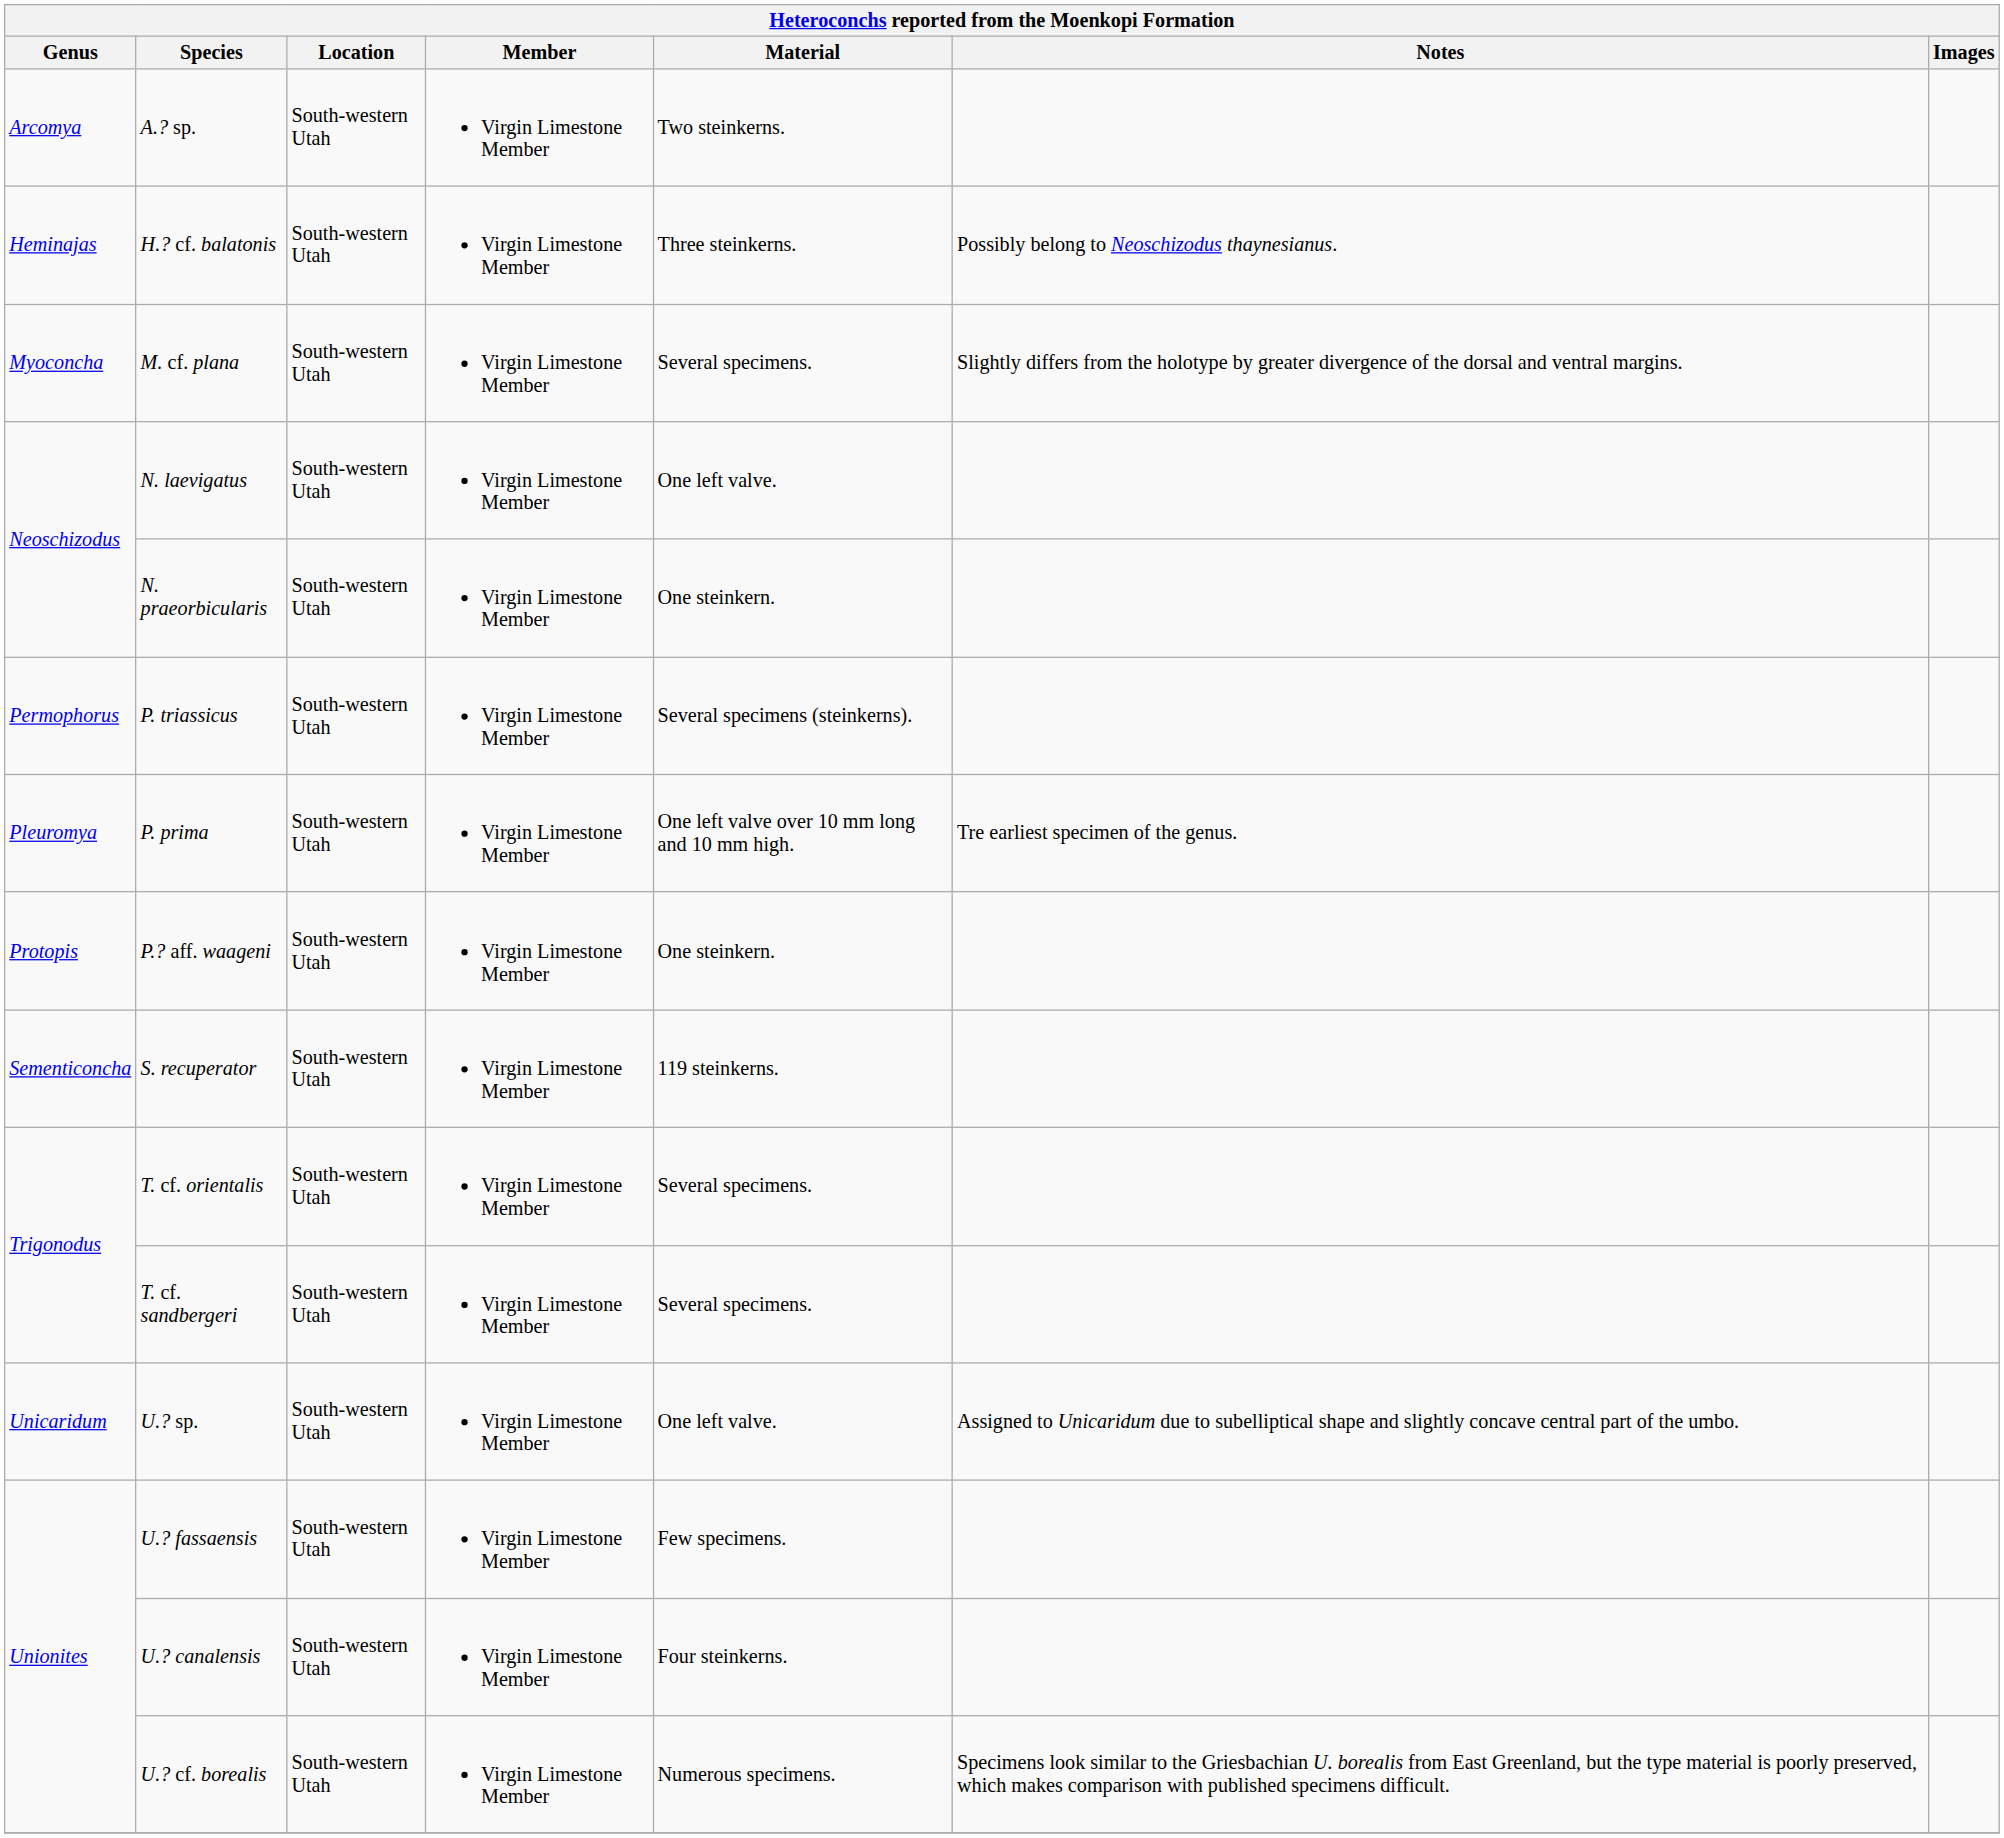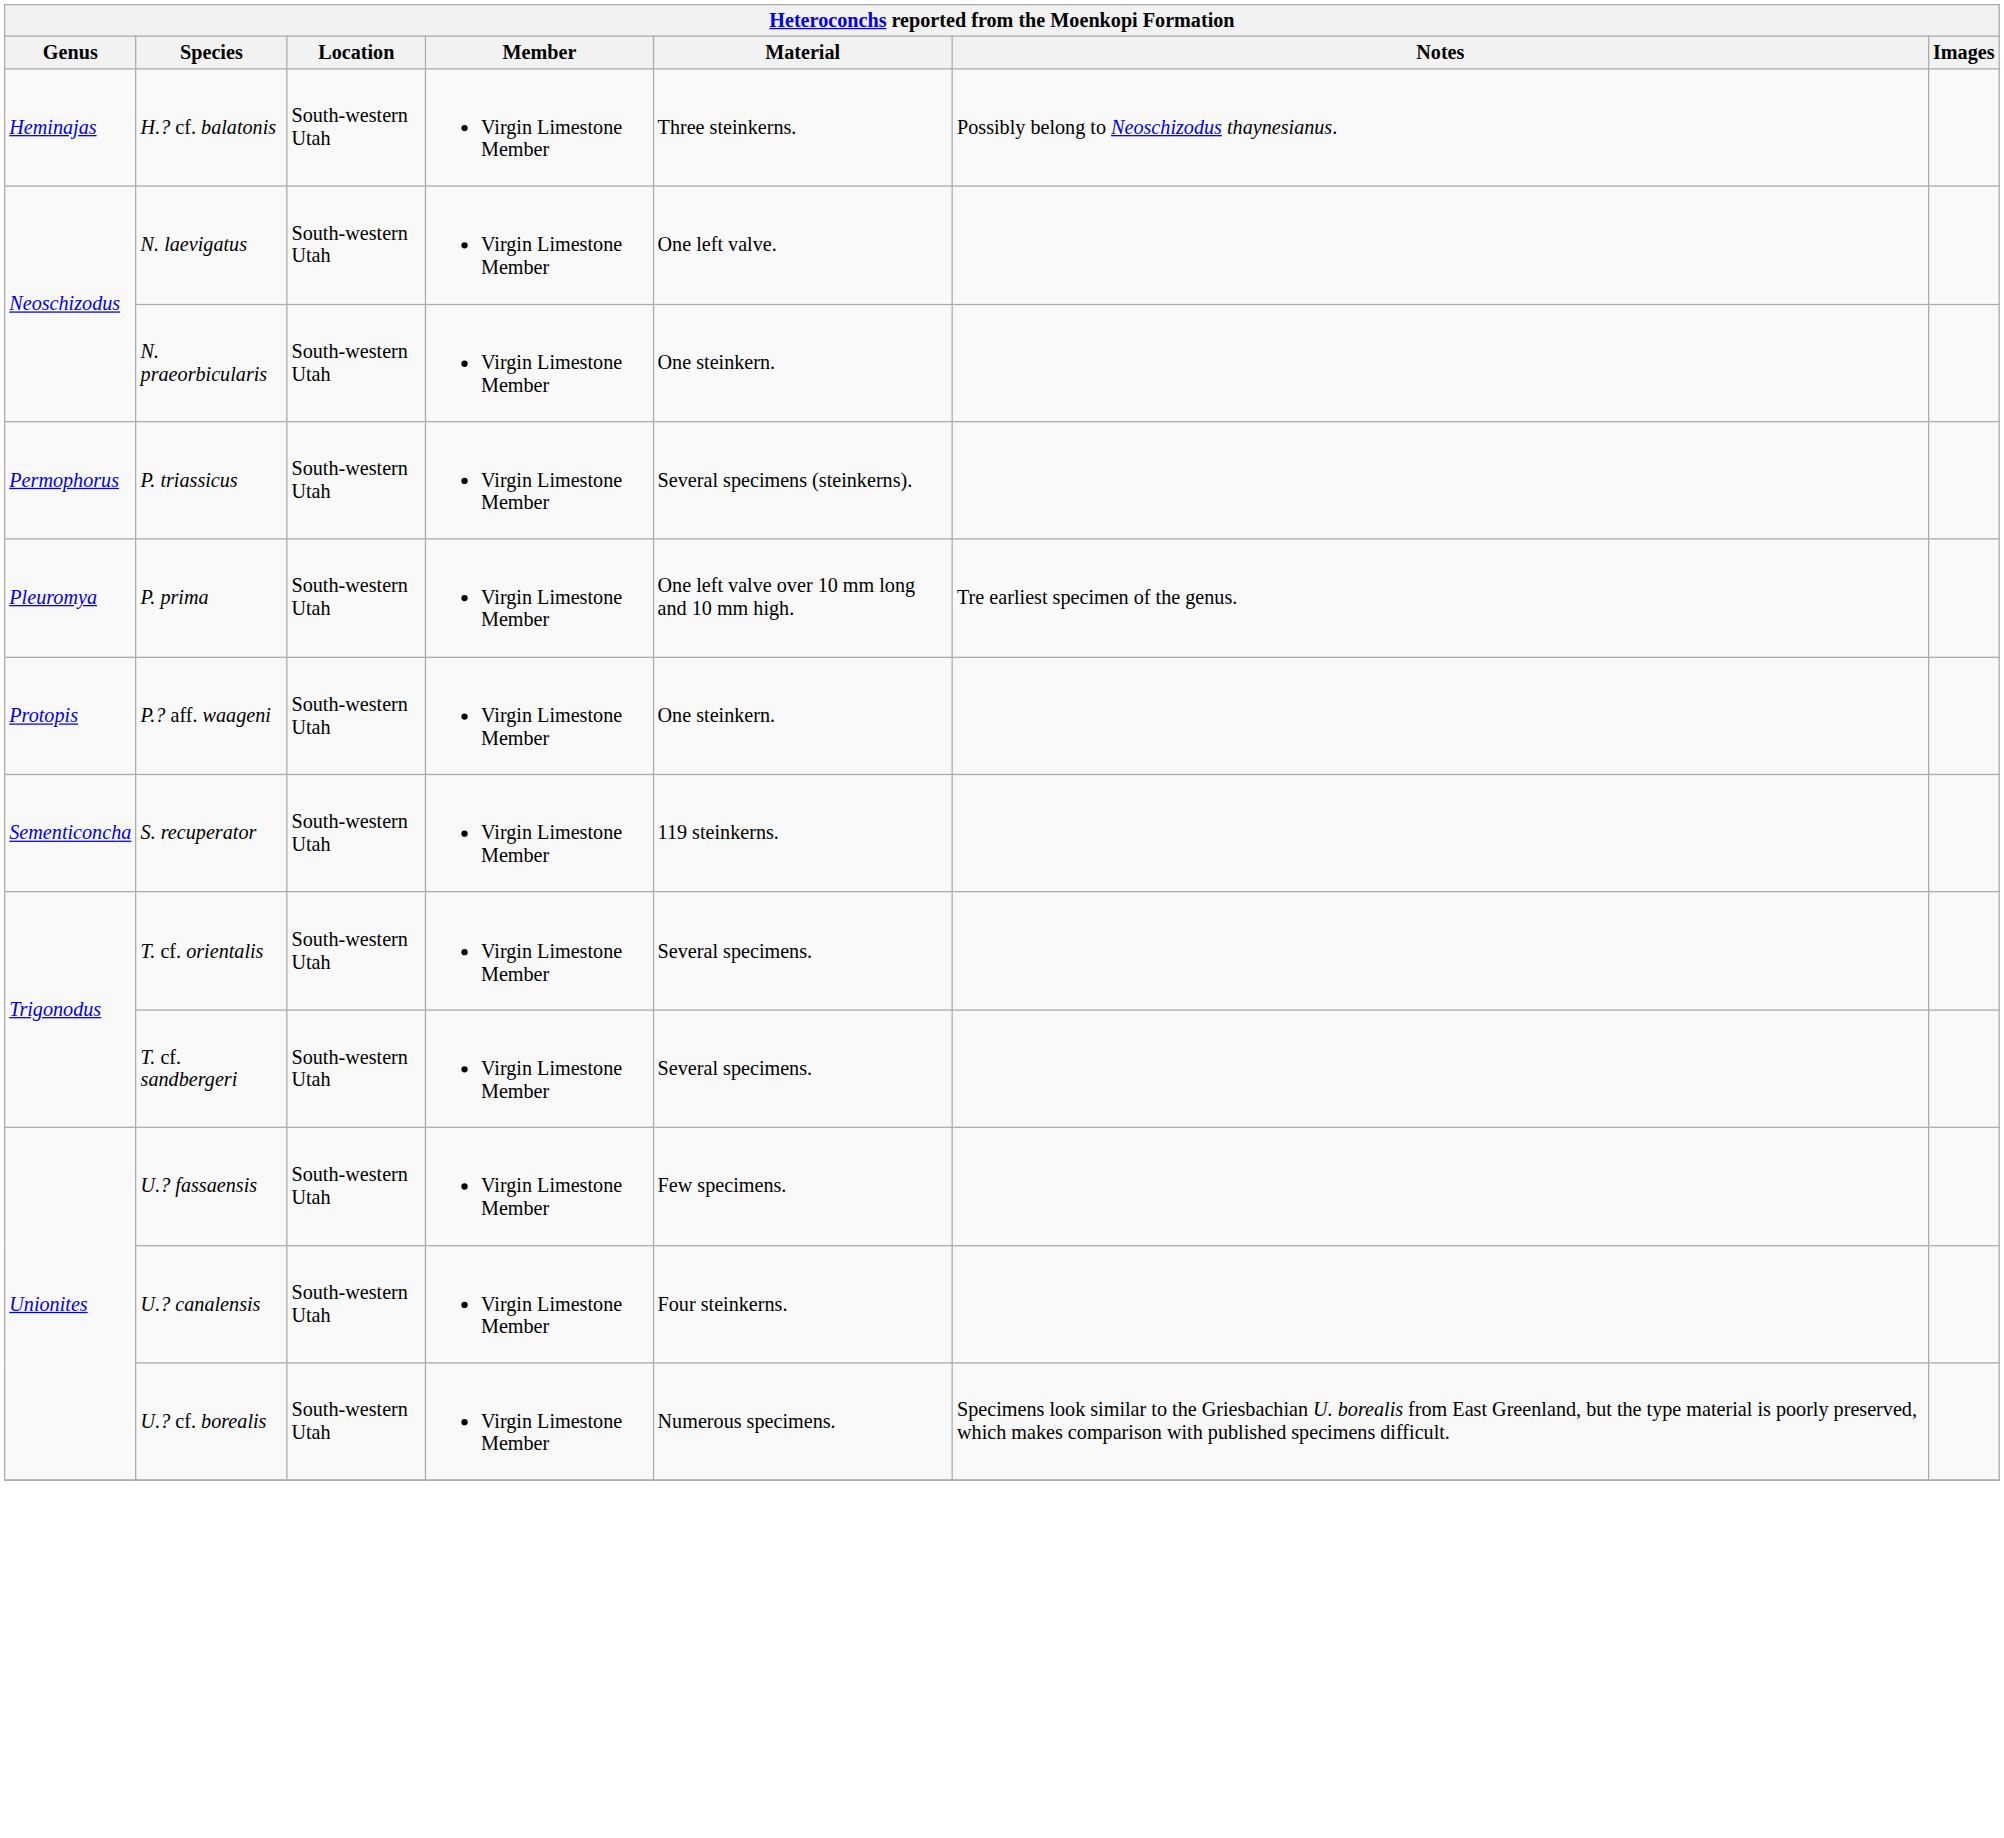- row: Arcomya | A.? sp. | South-western Utah | Virgin Limestone Member | Two steinkerns.
- row: Myoconcha | M. cf. plana | South-western Utah | Virgin Limestone Member | Several specimens. | Slightly differs from the holotype by greater divergence of the dorsal and ventral margins.
- row: Unicaridum | U.? sp. | South-western Utah | Virgin Limestone Member | One left valve. | Assigned to Unicaridum due to subelliptical shape and slightly concave central part of the umbo.
